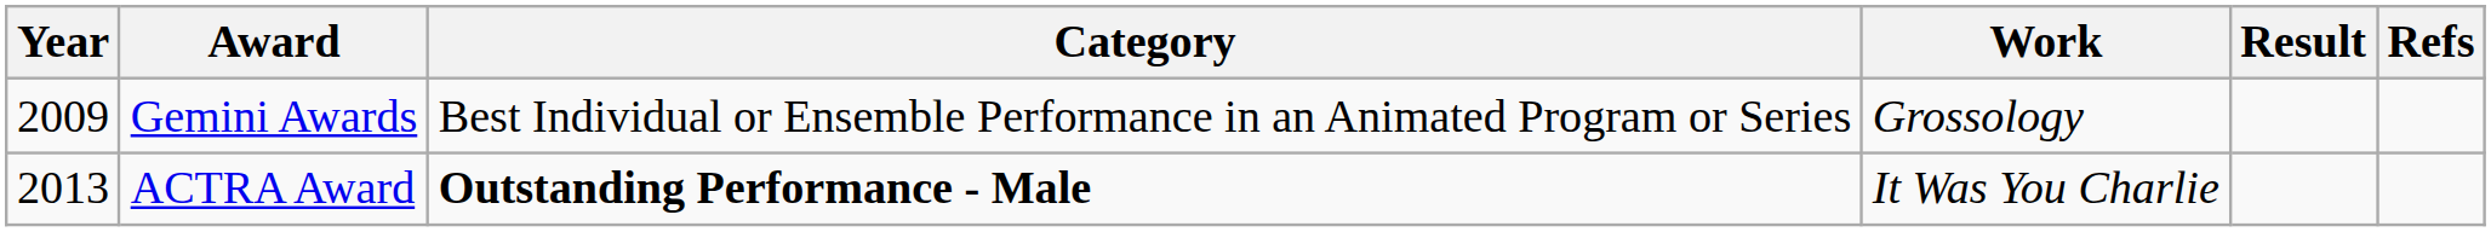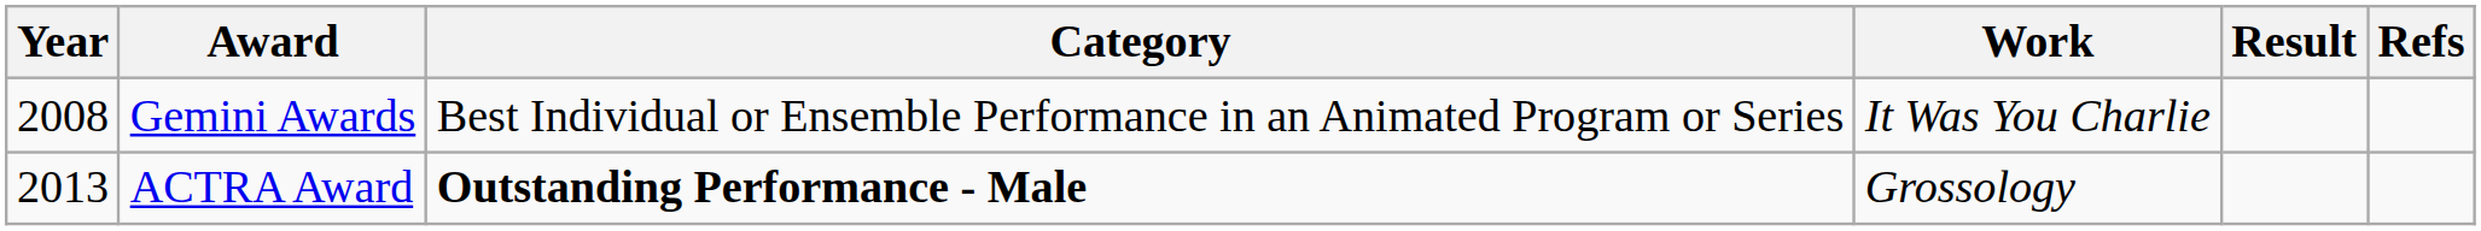Gemini Awards | Year: 2009 -> 2008
Gemini Awards | Work: Grossology -> It Was You Charlie
ACTRA Award | Work: It Was You Charlie -> Grossology
